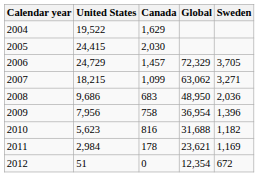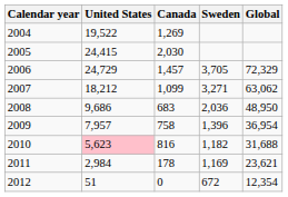columns swapped: Sweden <-> Global
2004 | Canada: 1,629 -> 1,269
2007 | United States: 18,215 -> 18,212
2009 | United States: 7,956 -> 7,957
2010 | United States: no background -> pink background
